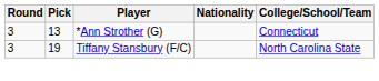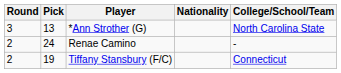*Ann Strother (G) | College/School/Team: Connecticut -> North Carolina State
+ row: 2 | 24 | Renae Camino | -
Tiffany Stansbury (F/C) | Round: 3 -> 2
Tiffany Stansbury (F/C) | College/School/Team: North Carolina State -> Connecticut
